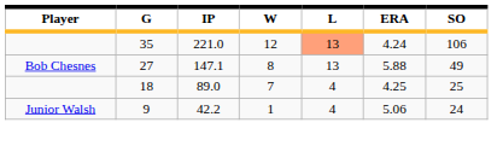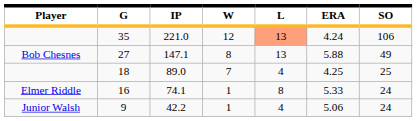+ row: Elmer Riddle | 16 | 74.1 | 1 | 8 | 5.33 | 24
